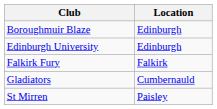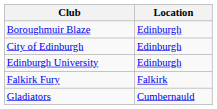+ row: City of Edinburgh | Edinburgh
- row: St Mirren | Paisley
